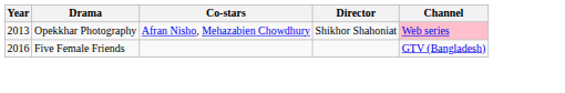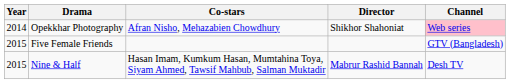Opekkhar Photography | Year: 2013 -> 2014
Five Female Friends | Year: 2016 -> 2015
+ row: 2015 | Nine & Half | Hasan Imam, Kumkum Hasan, Mumtahina Toya, Siyam Ahmed, Tawsif Mahbub, Salman Muktadir | Mabrur Rashid Bannah | Desh TV
